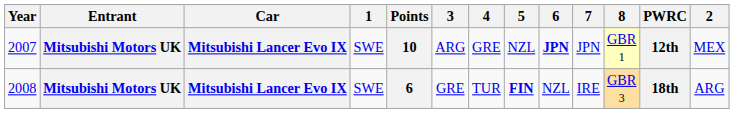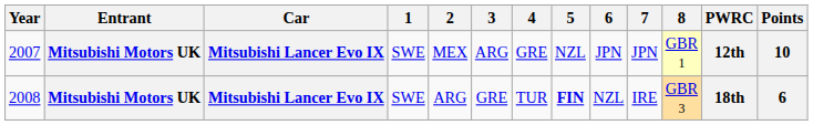columns swapped: 2 <-> Points
2007 | 6: bold -> normal
